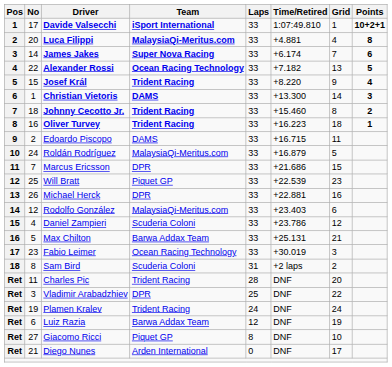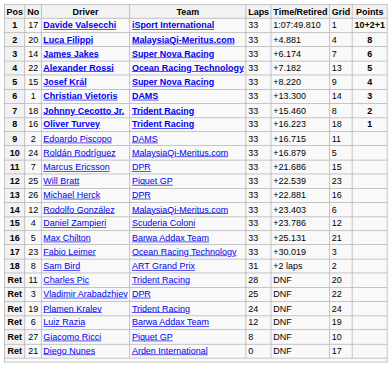Josef Král | Team: Trident Racing -> Super Nova Racing
Sam Bird | Team: Scuderia Coloni -> ART Grand Prix
